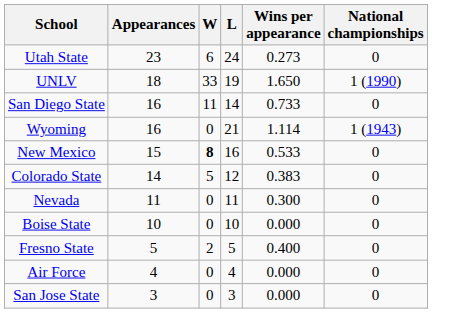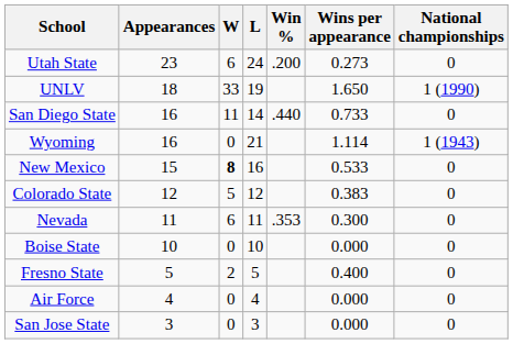+ column: Win % | .200 | .440 | .353
Colorado State | Appearances: 14 -> 12
Nevada | W: 0 -> 6
